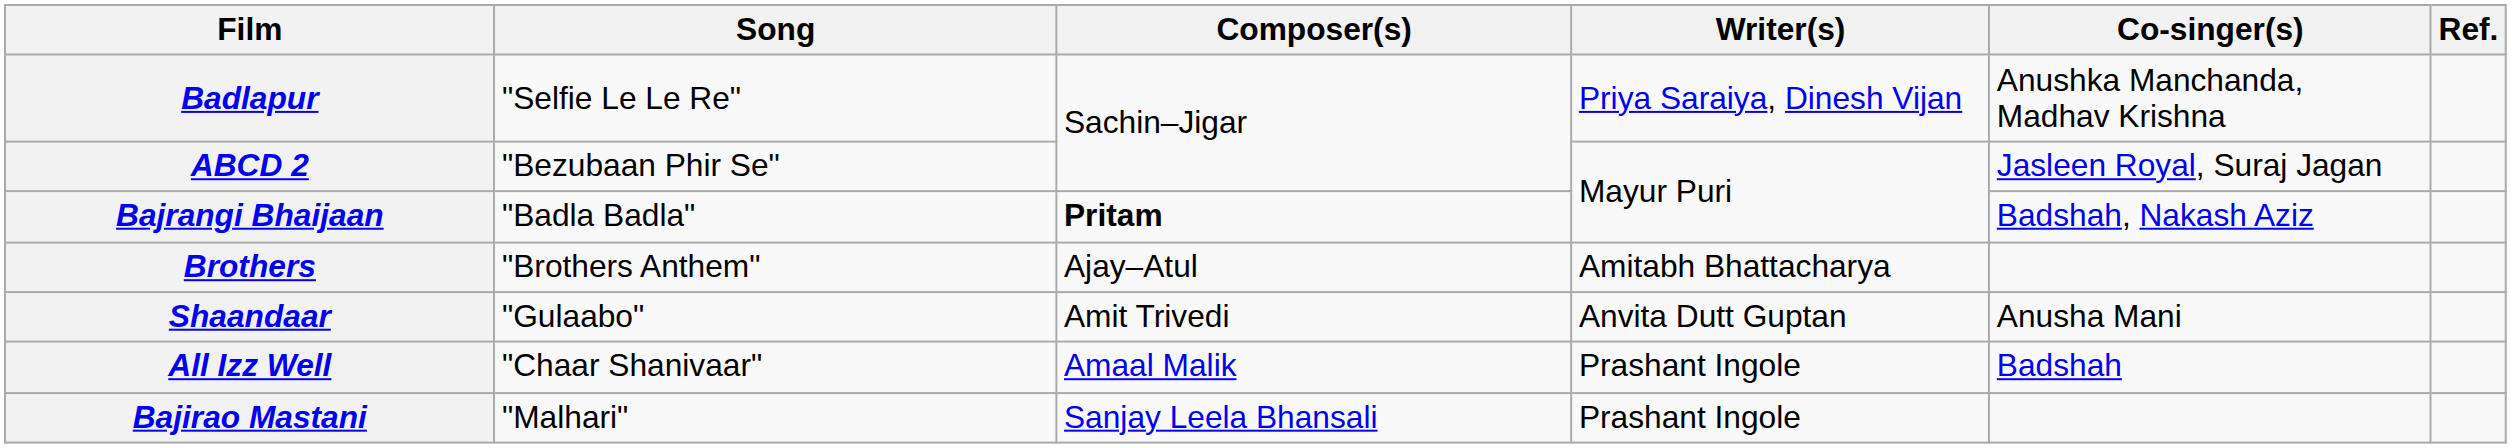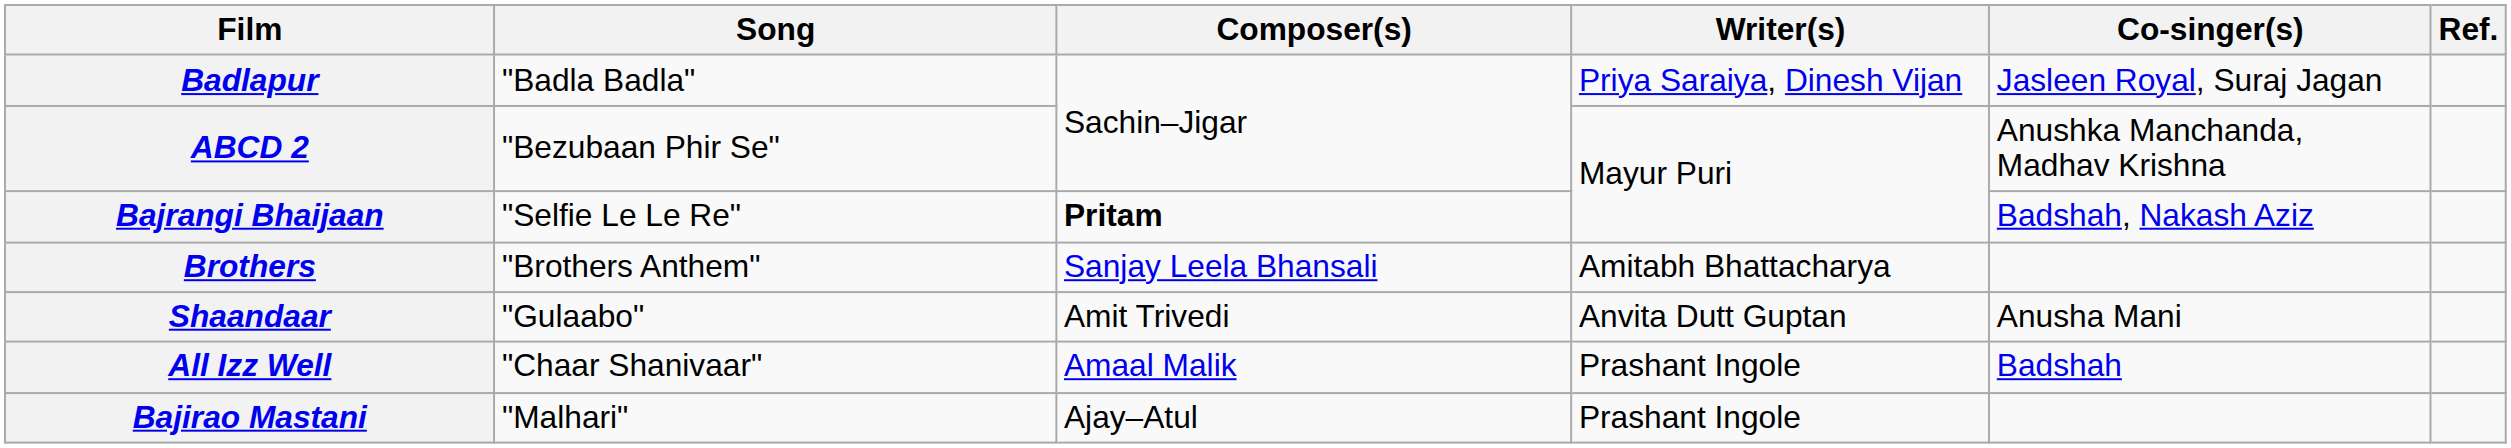Badlapur | Song: "Selfie Le Le Re" -> "Badla Badla"
Badlapur | Co-singer(s): Anushka Manchanda, Madhav Krishna -> Jasleen Royal, Suraj Jagan
ABCD 2 | Co-singer(s): Jasleen Royal, Suraj Jagan -> Anushka Manchanda, Madhav Krishna
Bajrangi Bhaijaan | Song: "Badla Badla" -> "Selfie Le Le Re"
Brothers | Composer(s): Ajay–Atul -> Sanjay Leela Bhansali
Bajirao Mastani | Composer(s): Sanjay Leela Bhansali -> Ajay–Atul
